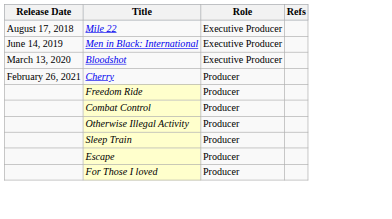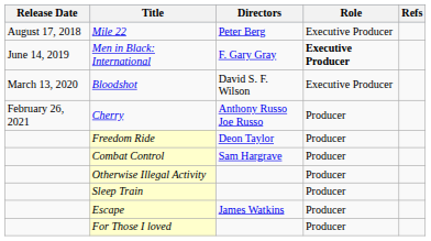+ column: Directors | Peter Berg | F. Gary Gray | David S. F. Wilson | Anthony Russo Joe Russo | Deon Taylor | Sam Hargrave | James Watkins
Men in Black: International | Role: normal -> bold
